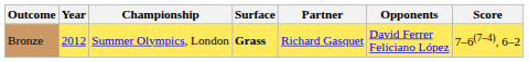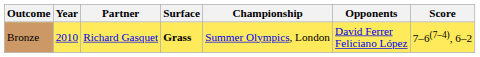columns swapped: Championship <-> Partner
Bronze | Year: 2012 -> 2010
